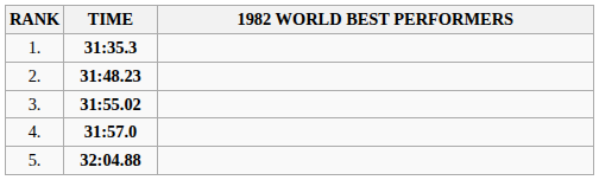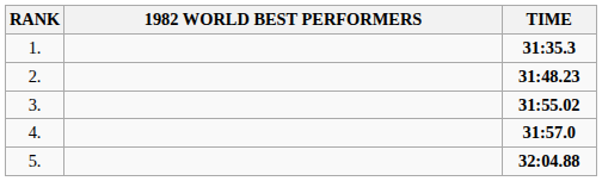columns swapped: 1982 WORLD BEST PERFORMERS <-> TIME
